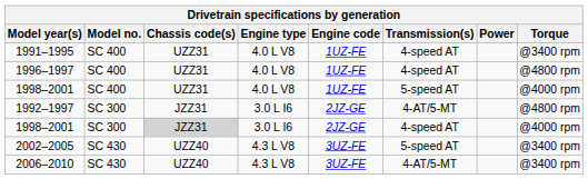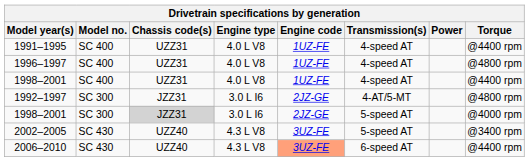1991–1995 | Torque: @3400 rpm -> @4400 rpm
1998–2001 / SC 400 | Transmission(s): 5-speed AT -> 4-speed AT
1998–2001 / SC 400 | Torque: @4000 rpm -> @4400 rpm
1998–2001 / SC 300 | Transmission(s): 4-speed AT -> 5-speed AT
2006–2010 | Engine code: no background -> lightsalmon background
2006–2010 | Transmission(s): 4-AT/5-MT -> 6-speed AT
2006–2010 | Torque: @3400 rpm -> @4400 rpm
